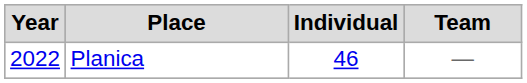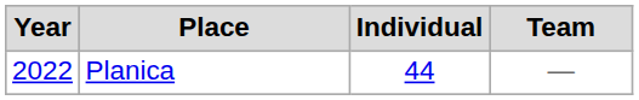Planica | Individual: 46 -> 44
